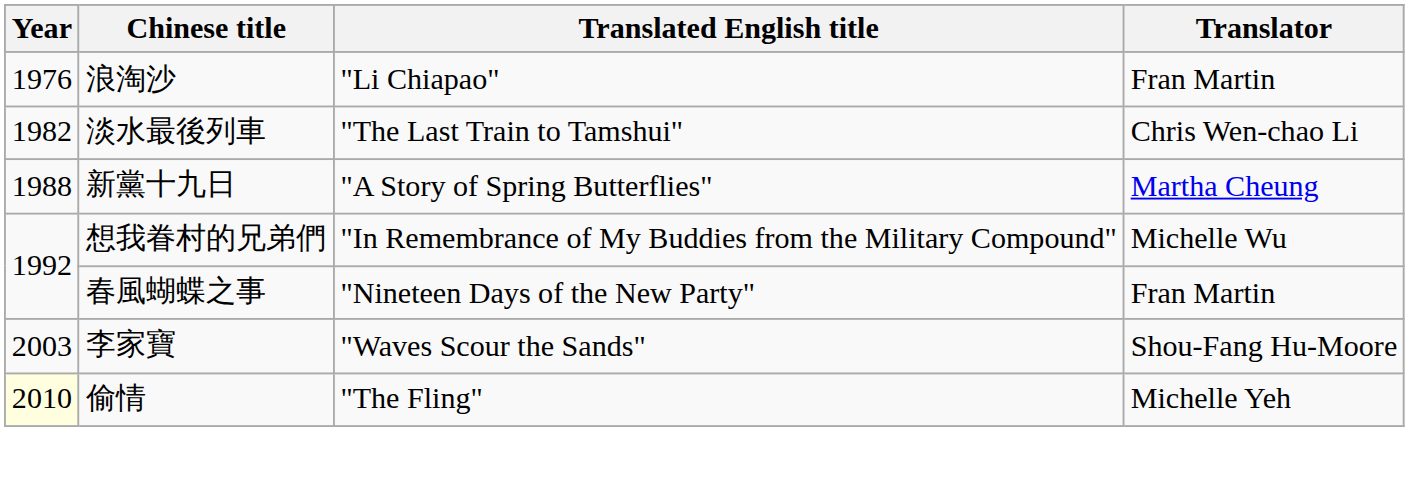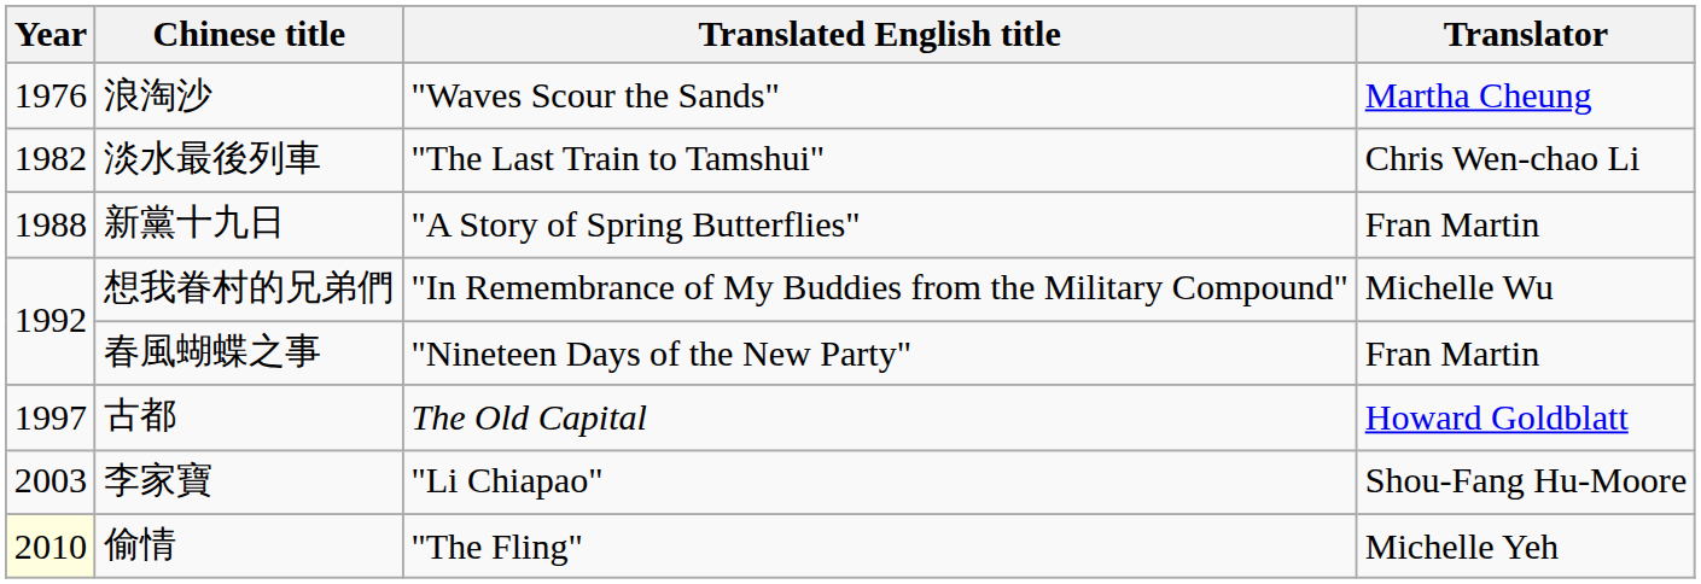浪淘沙 | Translated English title: "Li Chiapao" -> "Waves Scour the Sands"
浪淘沙 | Translator: Fran Martin -> Martha Cheung
新黨十九日 | Translator: Martha Cheung -> Fran Martin
+ row: 1997 | 古都 | The Old Capital | Howard Goldblatt
李家寶 | Translated English title: "Waves Scour the Sands" -> "Li Chiapao"
